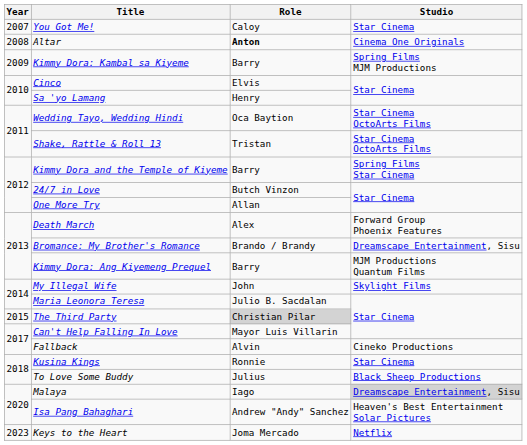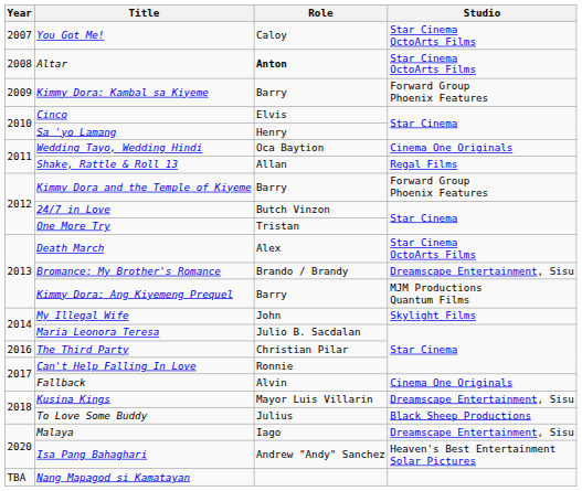You Got Me! | Studio: Star Cinema -> Star Cinema OctoArts Films
Altar | Studio: Cinema One Originals -> Star Cinema OctoArts Films
Kimmy Dora: Kambal sa Kiyeme | Studio: Spring Films MJM Productions -> Forward Group Phoenix Features
Wedding Tayo, Wedding Hindi | Studio: Star Cinema OctoArts Films -> Cinema One Originals
Shake, Rattle & Roll 13 | Role: Tristan -> Allan
Shake, Rattle & Roll 13 | Studio: Star Cinema OctoArts Films -> Regal Films
Kimmy Dora and the Temple of Kiyeme | Studio: Spring Films Star Cinema -> Forward Group Phoenix Features
One More Try | Role: Allan -> Tristan
Death March | Studio: Forward Group Phoenix Features -> Star Cinema OctoArts Films
The Third Party | Year: 2015 -> 2016
The Third Party | Role: lightgrey background -> no background
Can't Help Falling In Love | Role: Mayor Luis Villarin -> Ronnie
Fallback | Studio: Cineko Productions -> Cinema One Originals
Kusina Kings | Role: Ronnie -> Mayor Luis Villarin
Kusina Kings | Studio: Star Cinema -> Dreamscape Entertainment, Sisu
Malaya | Studio: lightgrey background -> no background
- row: 2023 | Keys to the Heart | Joma Mercado | Netflix
+ row: TBA | Nang Mapagod si Kamatayan
